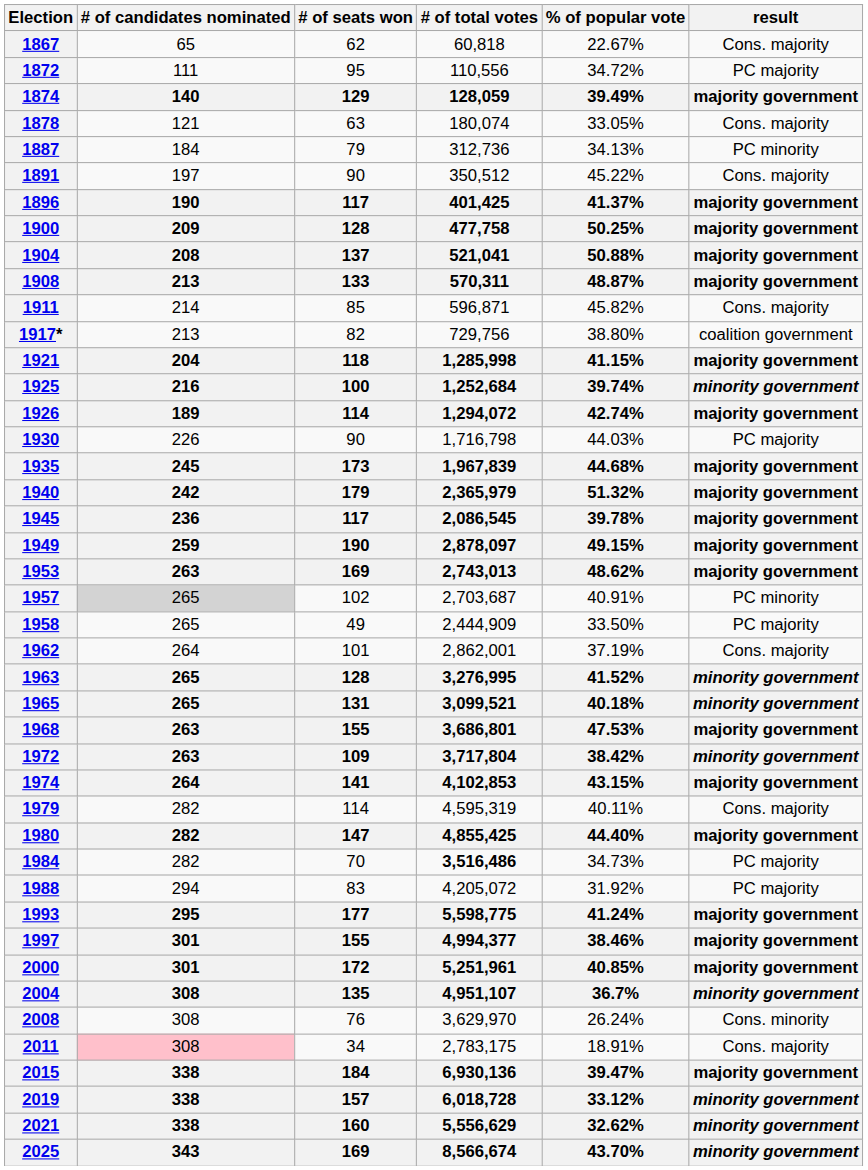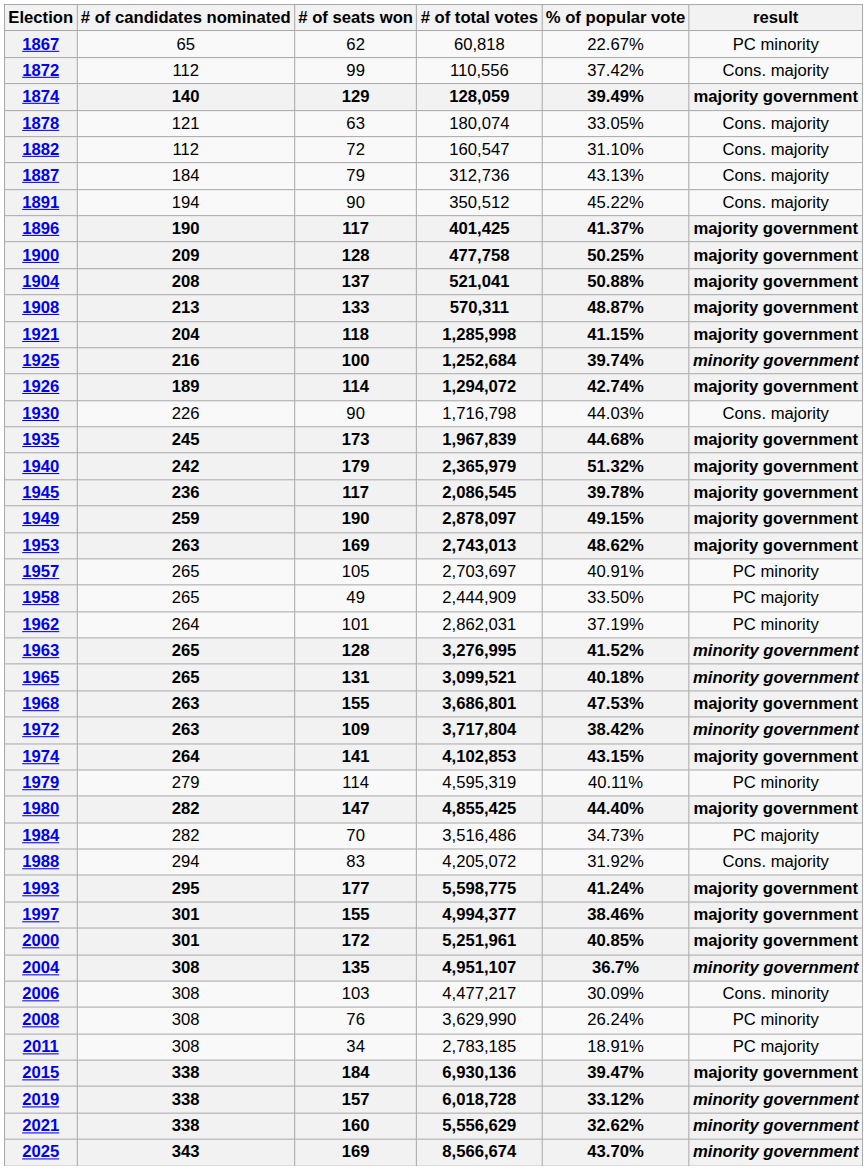1867 | result: Cons. majority -> PC minority
1872 | # of candidates nominated: 111 -> 112
1872 | # of seats won: 95 -> 99
1872 | % of popular vote: 34.72% -> 37.42%
1872 | result: PC majority -> Cons. majority
+ row: 1882 | 112 | 72 | 160,547 | 31.10% | Cons. majority
1887 | % of popular vote: 34.13% -> 43.13%
1887 | result: PC minority -> Cons. majority
1891 | # of candidates nominated: 197 -> 194
- row: 1911 | 214 | 85 | 596,871 | 45.82% | Cons. majority
- row: 1917* | 213 | 82 | 729,756 | 38.80% | coalition government
1930 | result: PC majority -> Cons. majority
1957 | # of candidates nominated: lightgrey background -> no background
1957 | # of seats won: 102 -> 105
1957 | # of total votes: 2,703,687 -> 2,703,697
1962 | # of total votes: 2,862,001 -> 2,862,031
1962 | result: Cons. majority -> PC minority
1979 | # of candidates nominated: 282 -> 279
1979 | result: Cons. majority -> PC minority
1984 | # of total votes: bold -> normal
1988 | result: PC majority -> Cons. majority
+ row: 2006 | 308 | 103 | 4,477,217 | 30.09% | Cons. minority
2008 | # of total votes: 3,629,970 -> 3,629,990
2008 | result: Cons. minority -> PC minority
2011 | # of candidates nominated: pink background -> no background
2011 | # of total votes: 2,783,175 -> 2,783,185
2011 | result: Cons. majority -> PC majority
